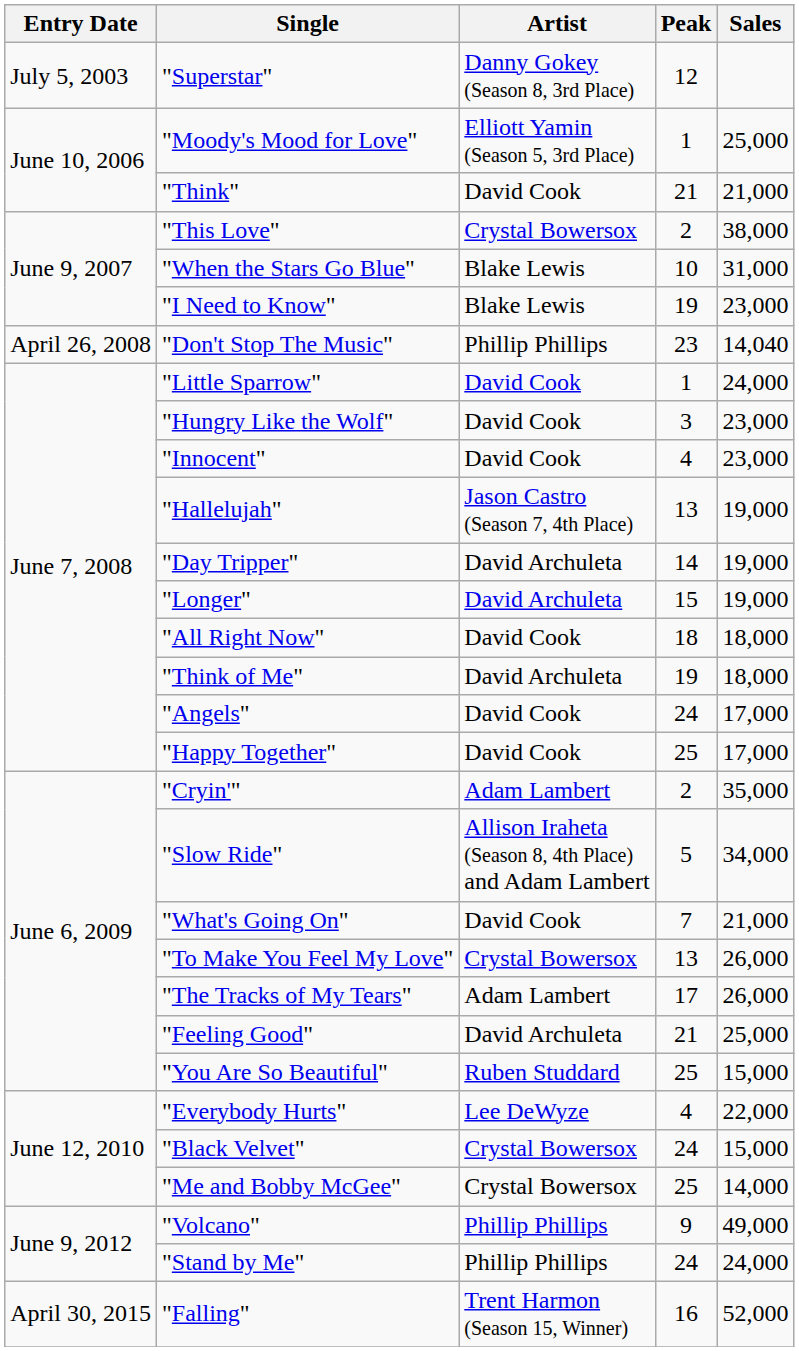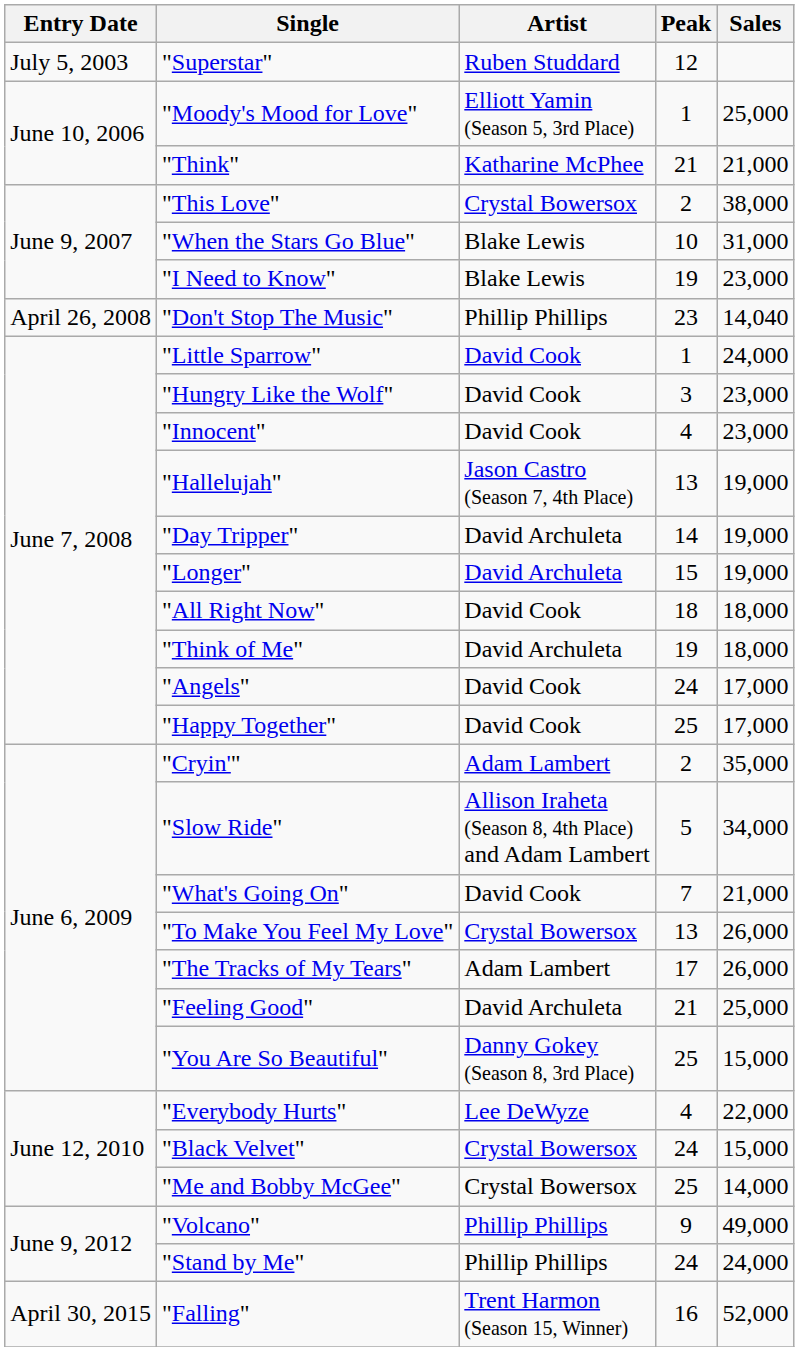"Superstar" | Artist: Danny Gokey (Season 8, 3rd Place) -> Ruben Studdard
"Think" | Artist: David Cook -> Katharine McPhee
"You Are So Beautiful" | Artist: Ruben Studdard -> Danny Gokey (Season 8, 3rd Place)
